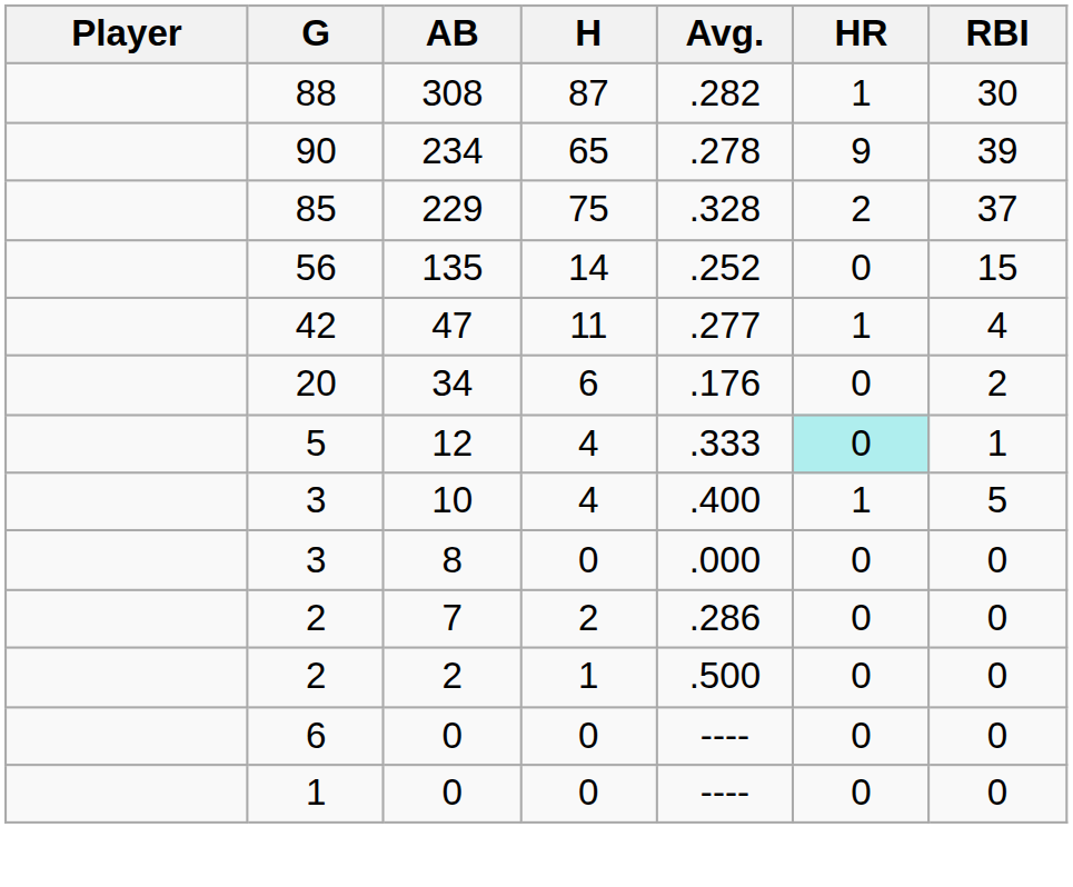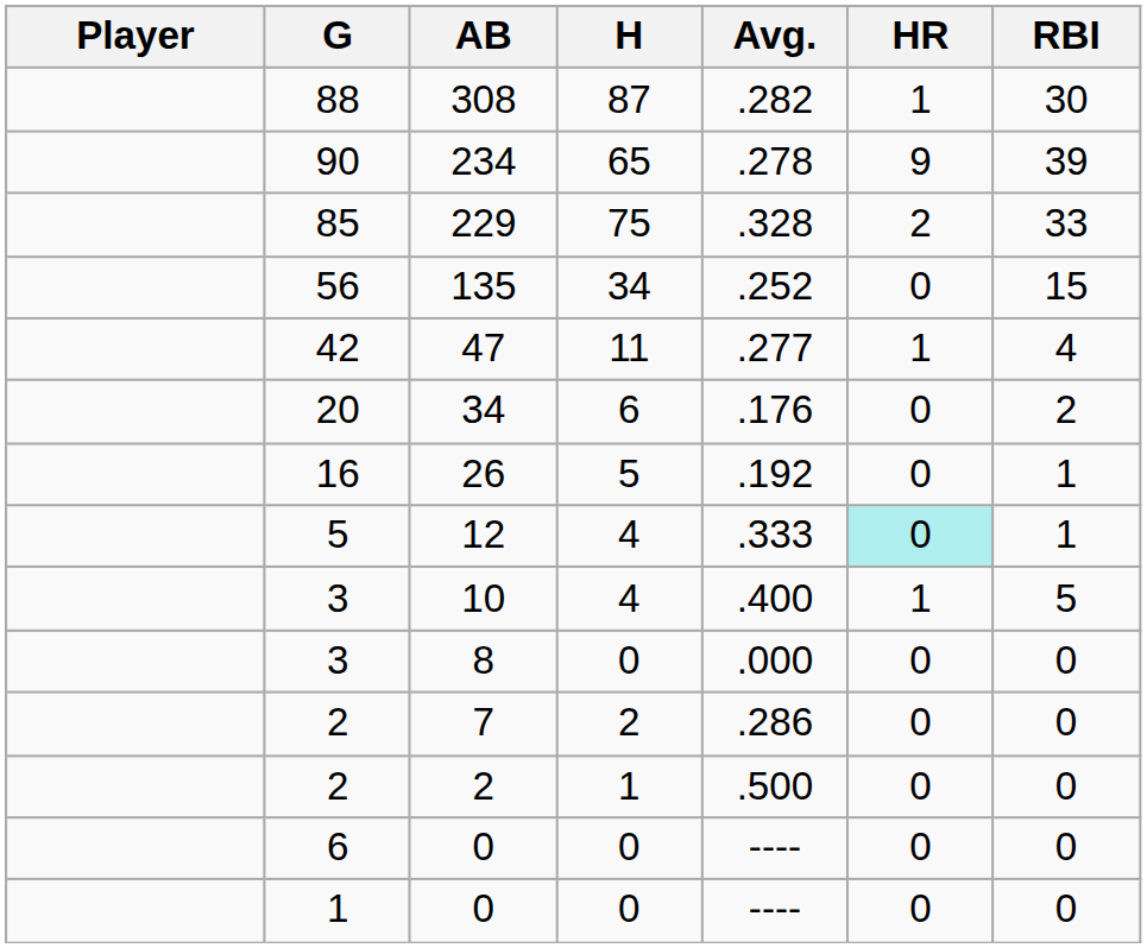229 | RBI: 37 -> 33
135 | H: 14 -> 34
+ row: 16 | 26 | 5 | .192 | 0 | 1
